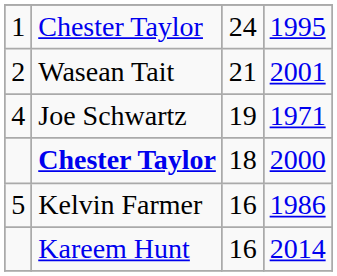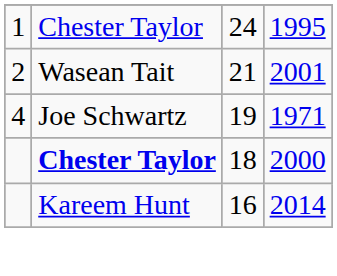- row: 5 | Kelvin Farmer | 16 | 1986
